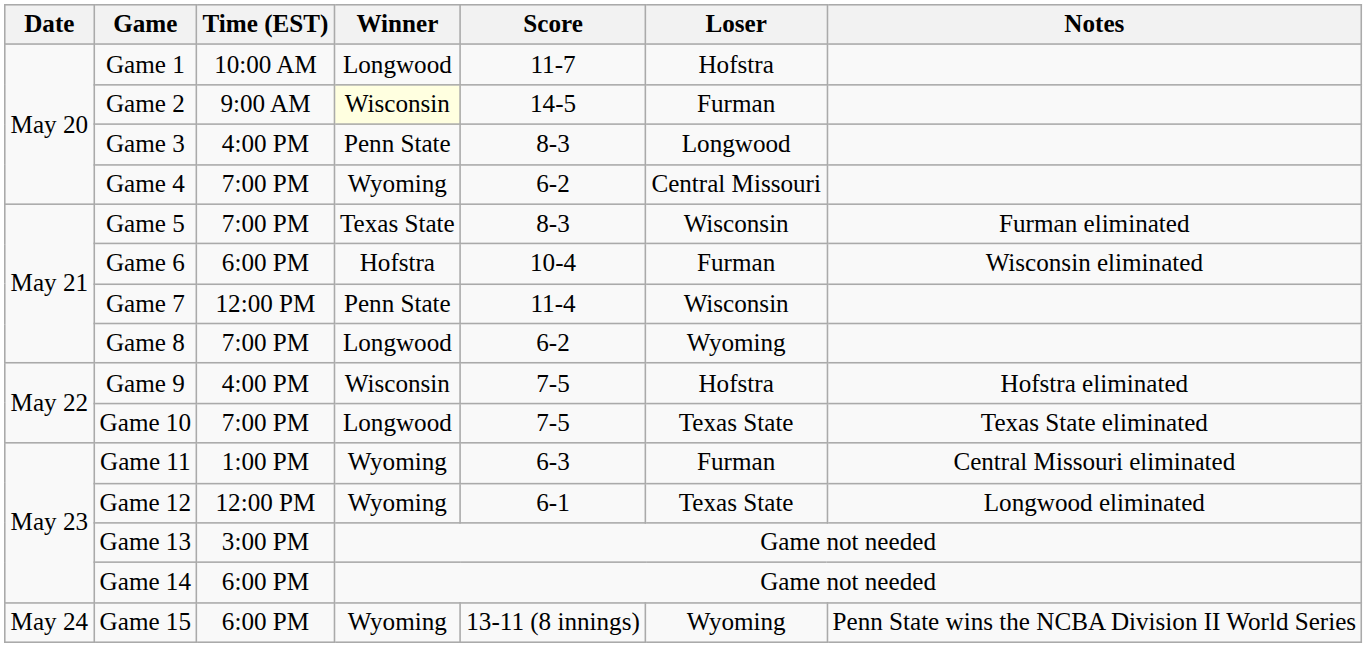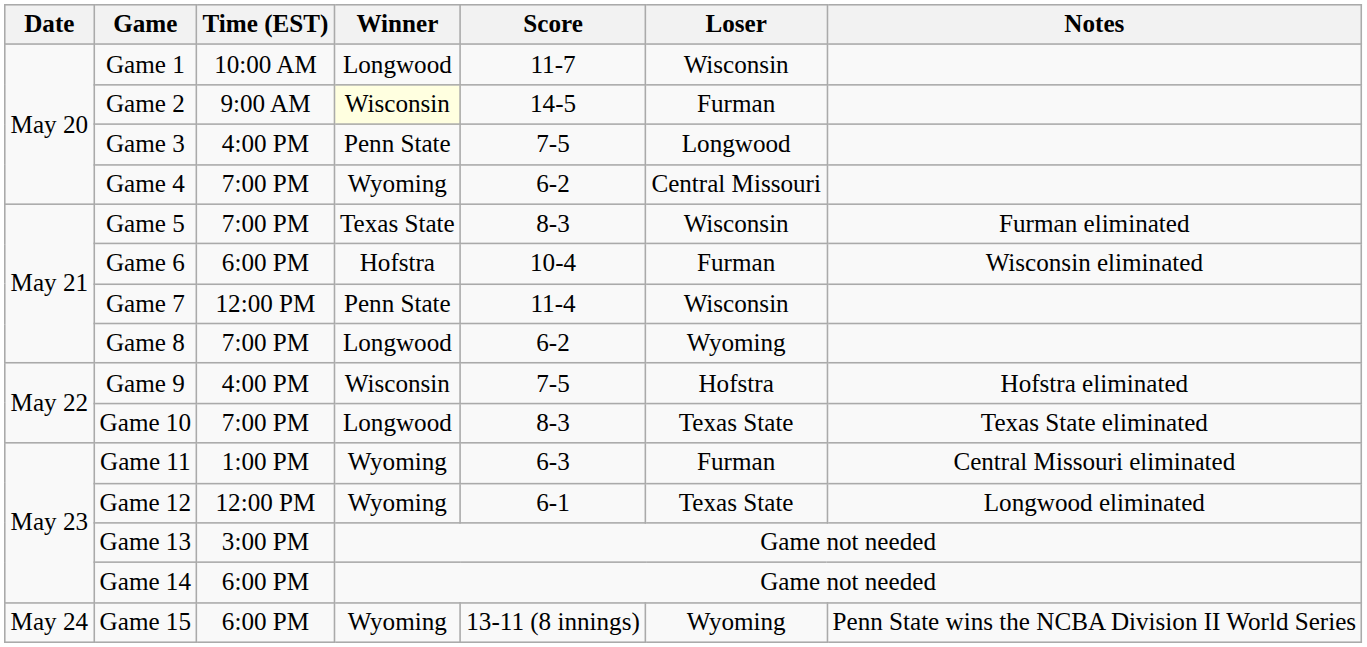Game 1 | Loser: Hofstra -> Wisconsin
Game 3 | Score: 8-3 -> 7-5
Game 10 | Score: 7-5 -> 8-3
